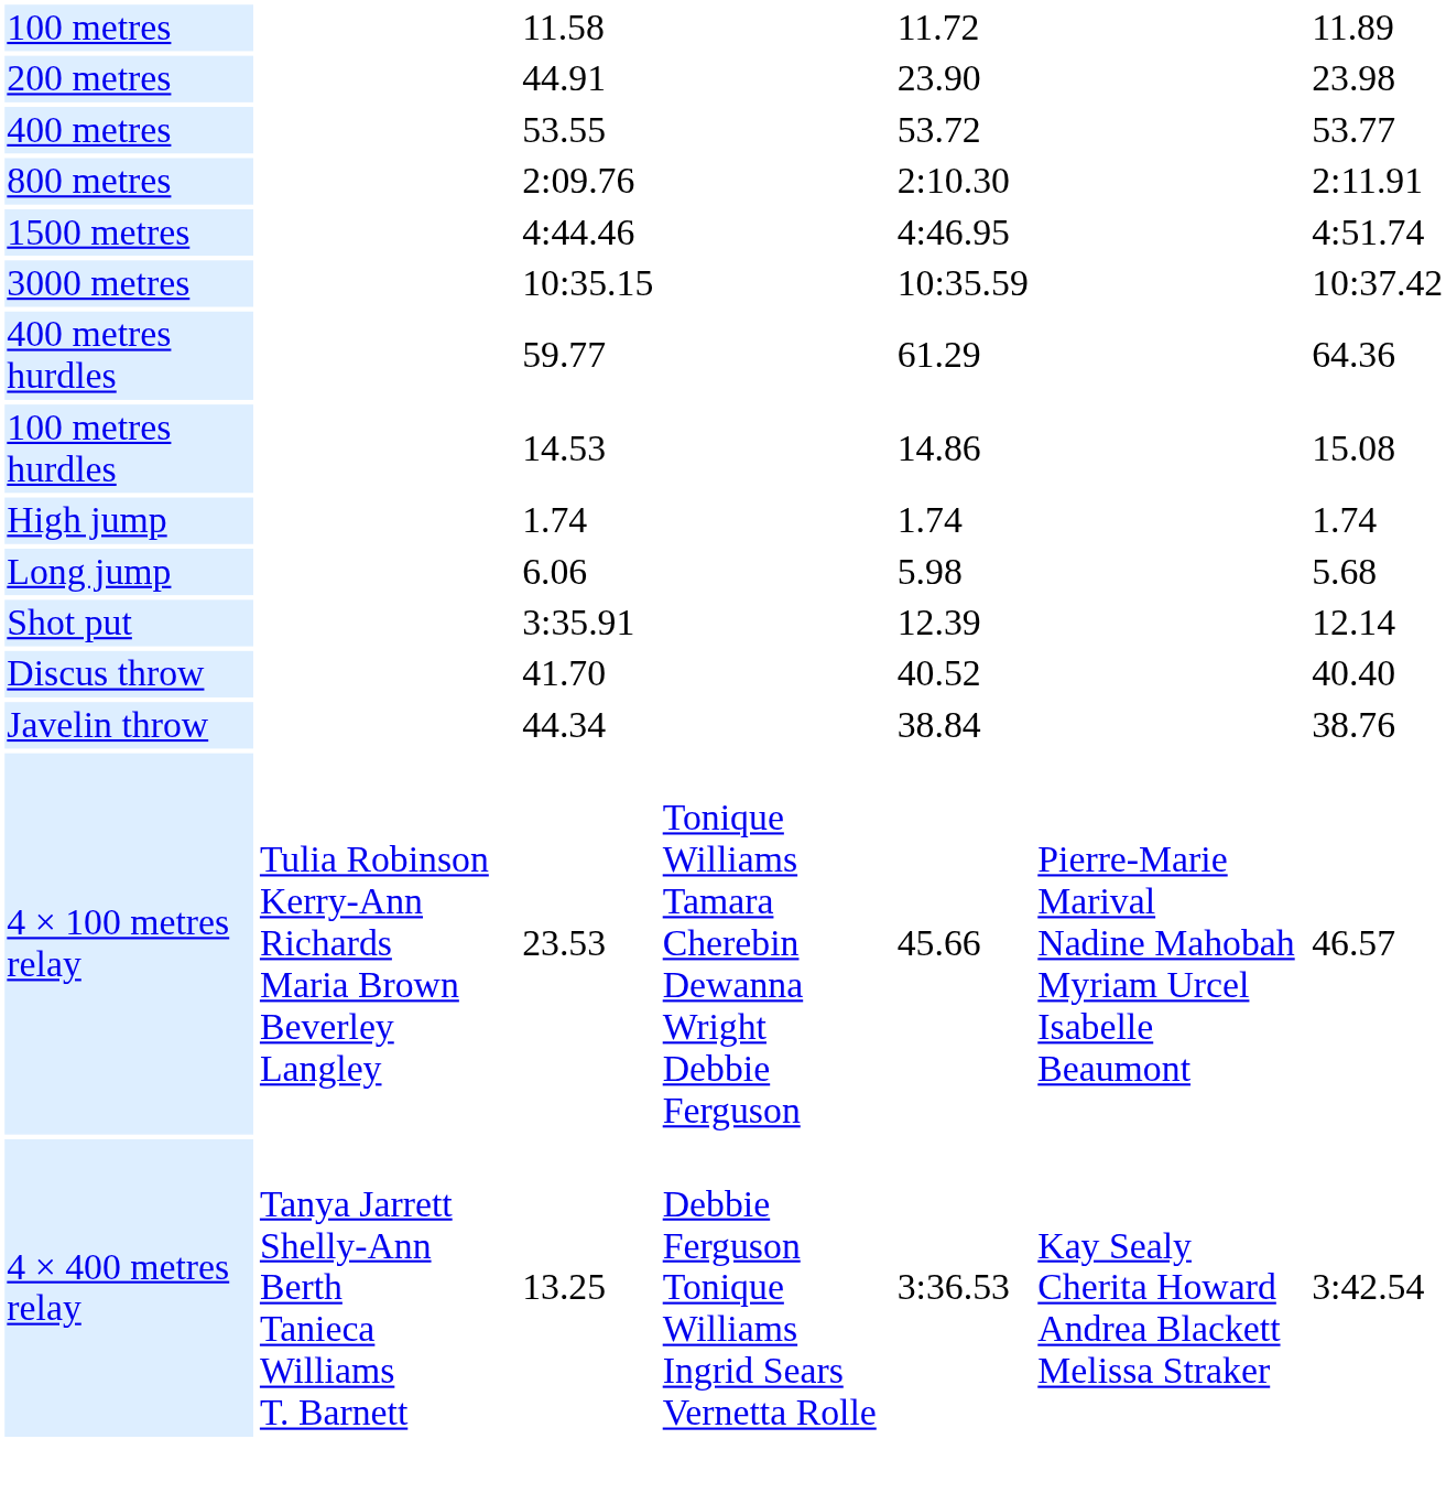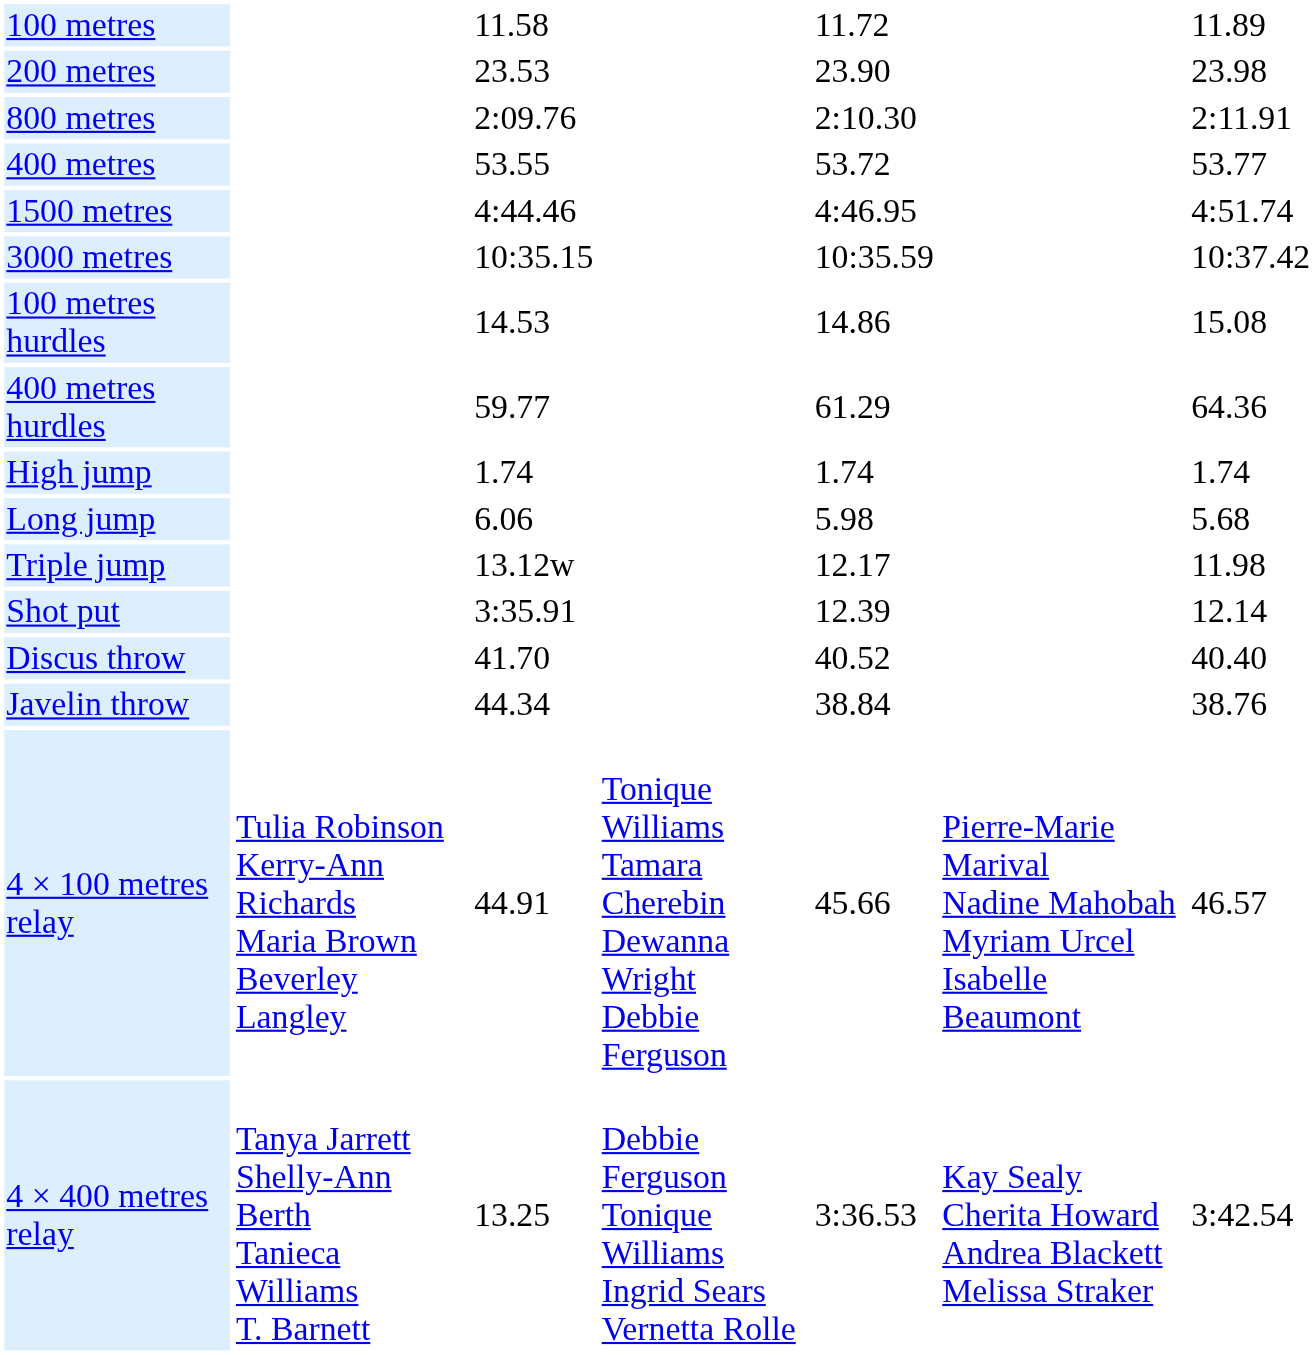200 metres | column 3: 44.91 -> 23.53
rows swapped: 400 metres <-> 800 metres
rows swapped: 100 metres hurdles <-> 400 metres hurdles
+ row: Triple jump | 13.12w | 12.17 | 11.98
4 × 100 metres relay | column 3: 23.53 -> 44.91
